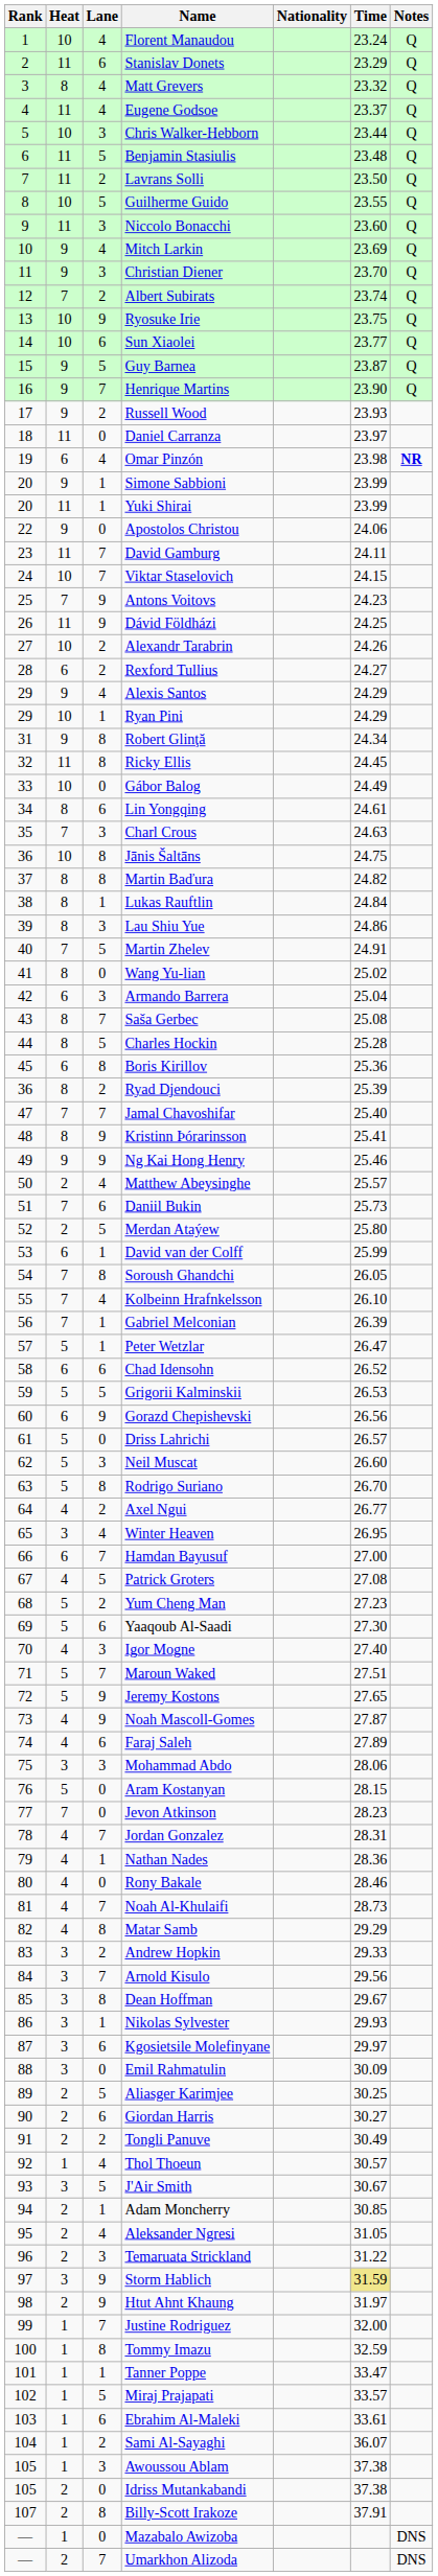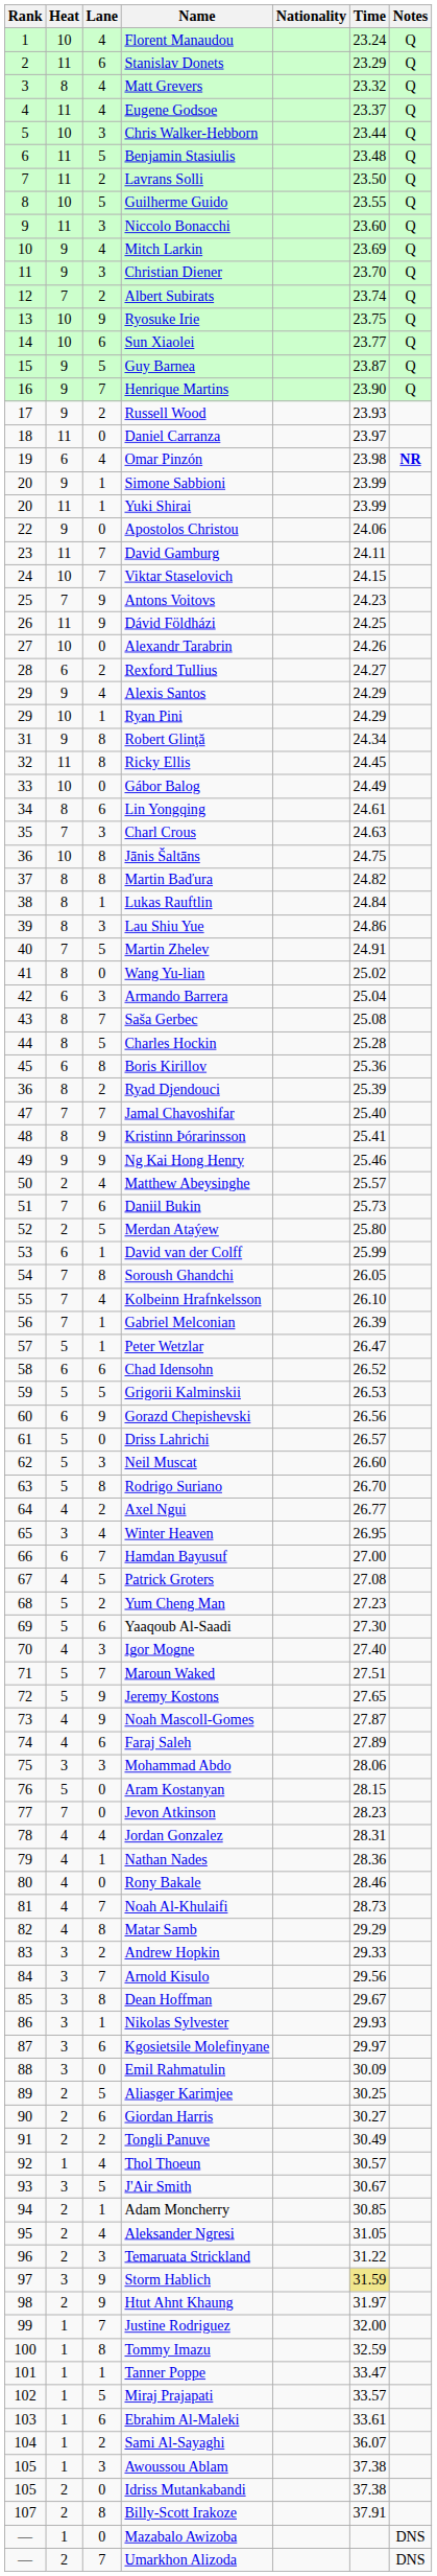Alexandr Tarabrin | Lane: 2 -> 0
Jordan Gonzalez | Lane: 7 -> 4
